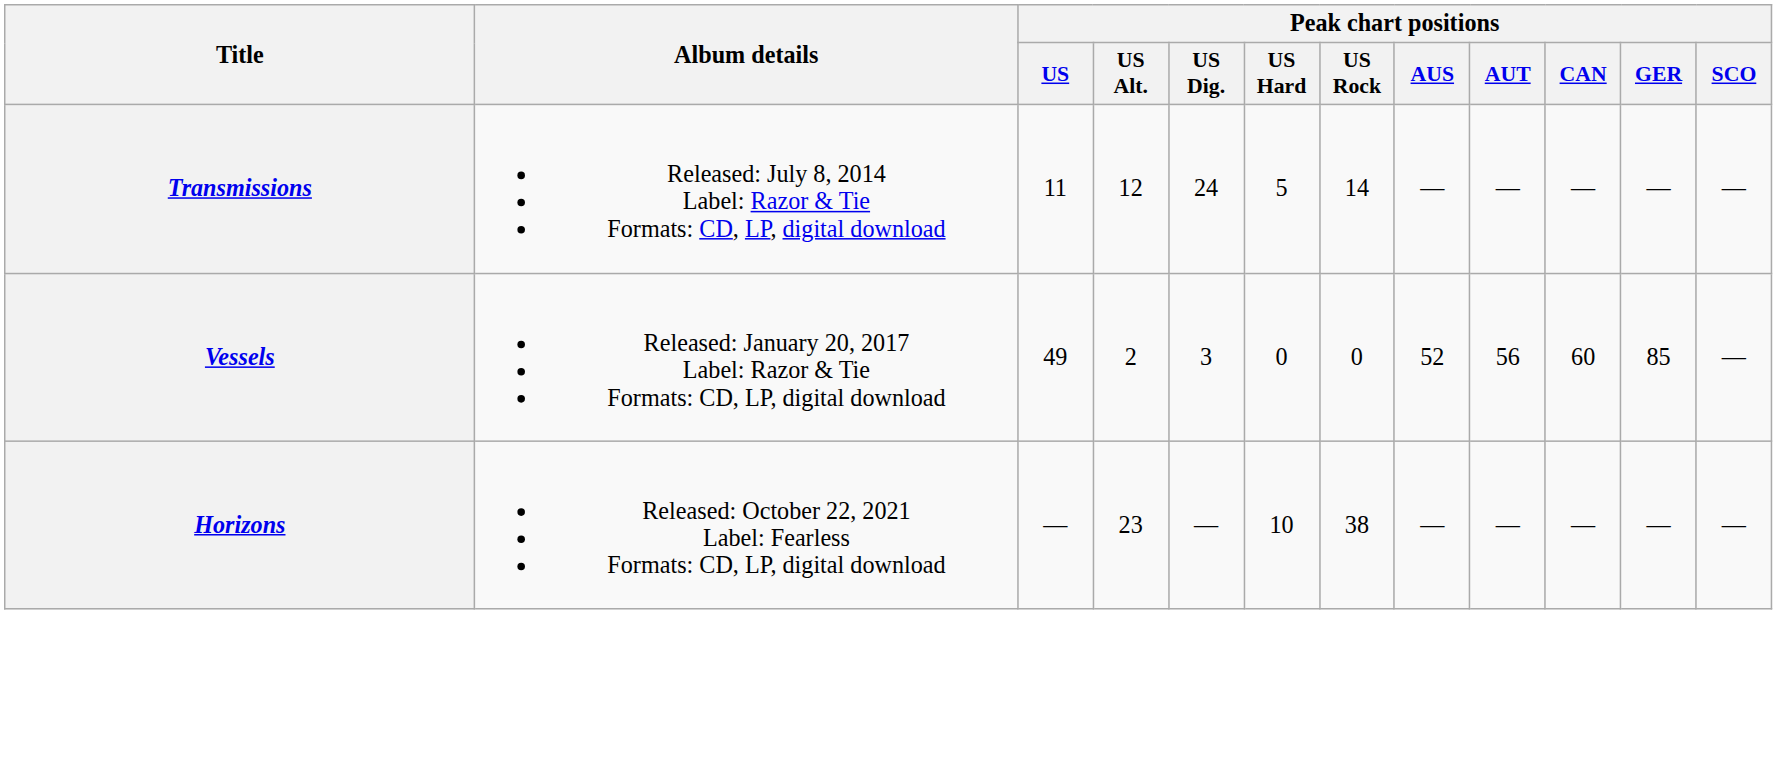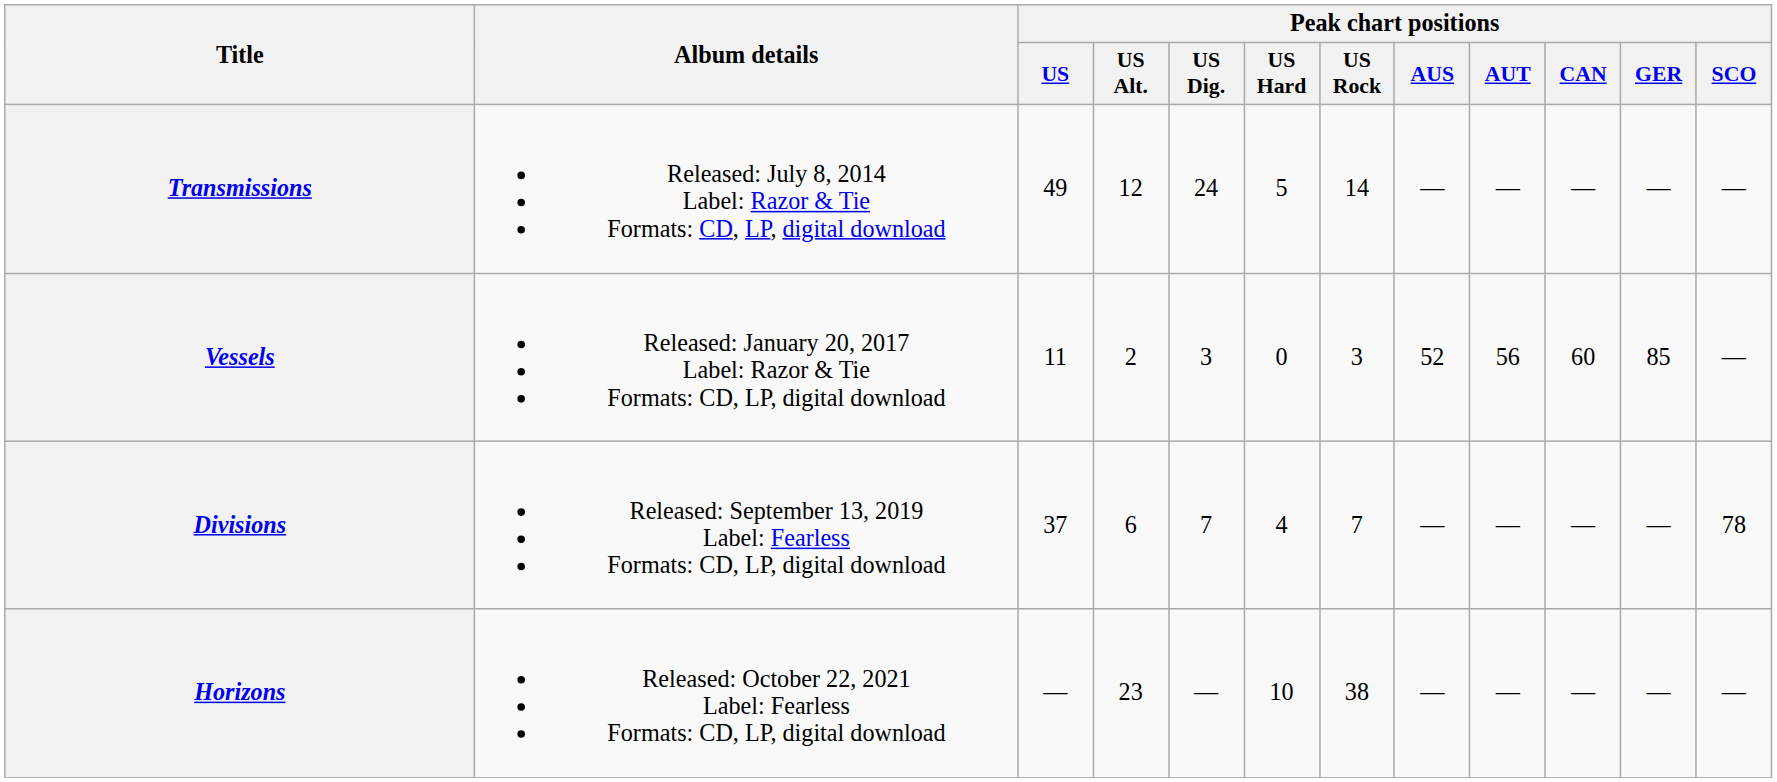Transmissions | Peak chart positions / US: 11 -> 49
Vessels | Peak chart positions / US: 49 -> 11
Vessels | Peak chart positions / US Rock: 0 -> 3
+ row: Divisions | Released: September 13, 2019 Label: Fearless Formats: CD, LP, digital download | 37 | 6 | 7 | 4 | 7 | — | — | — | — | 78
